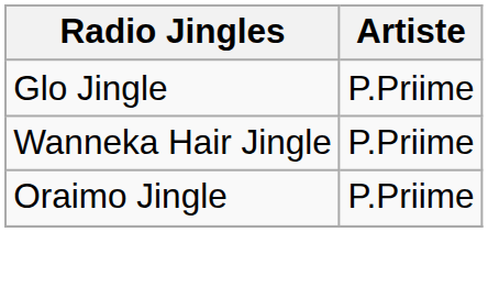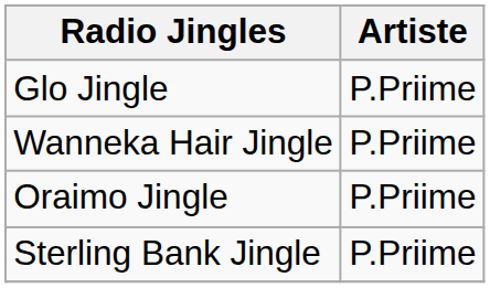+ row: Sterling Bank Jingle | P.Priime
